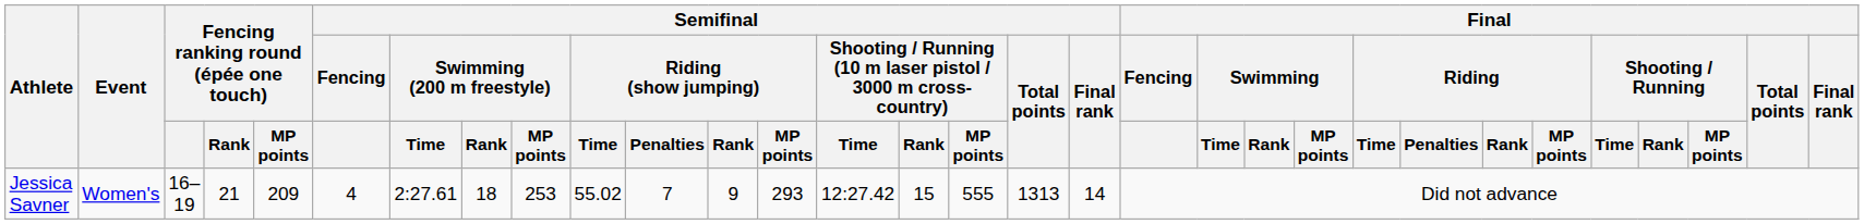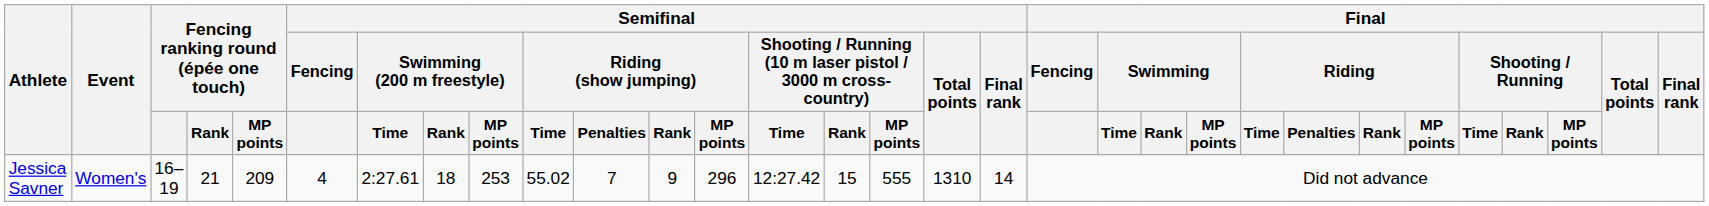Jessica Savner | Semifinal / Riding (show jumping) / MP points: 293 -> 296
Jessica Savner | Semifinal / Total points: 1313 -> 1310
